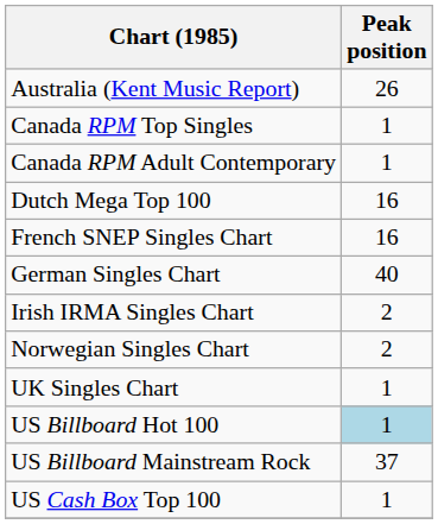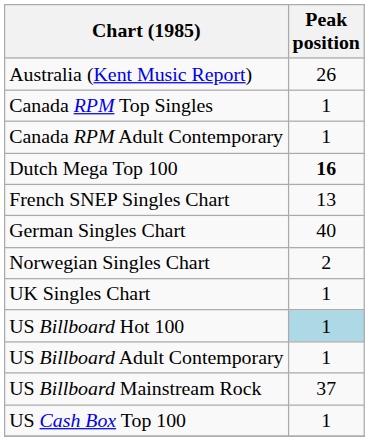Dutch Mega Top 100 | Peak position: normal -> bold
French SNEP Singles Chart | Peak position: 16 -> 13
- row: Irish IRMA Singles Chart | 2
+ row: US Billboard Adult Contemporary | 1
